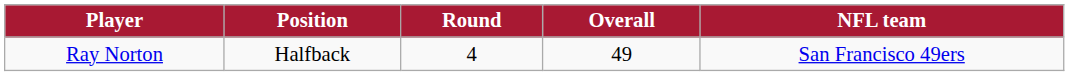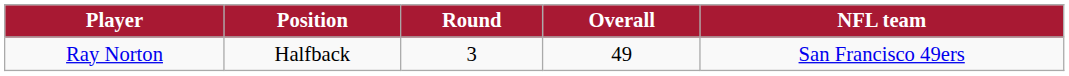Ray Norton | Round: 4 -> 3
